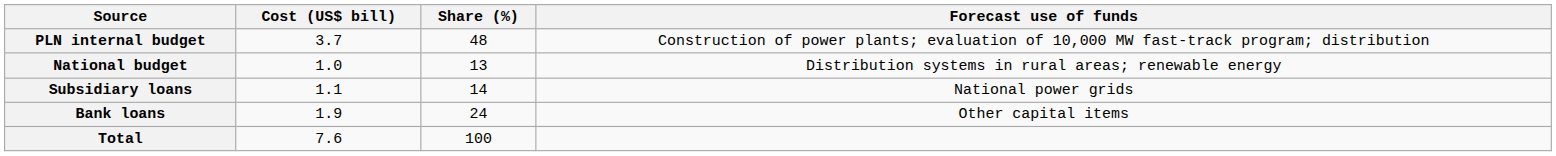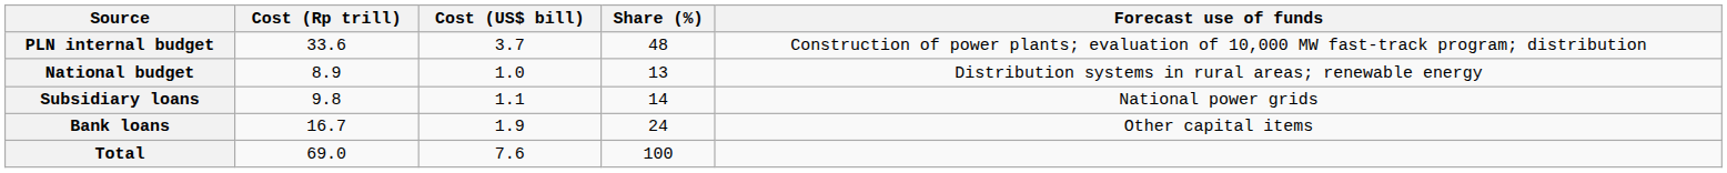+ column: Cost (Rp trill) | 33.6 | 8.9 | 9.8 | 16.7 | 69.0
